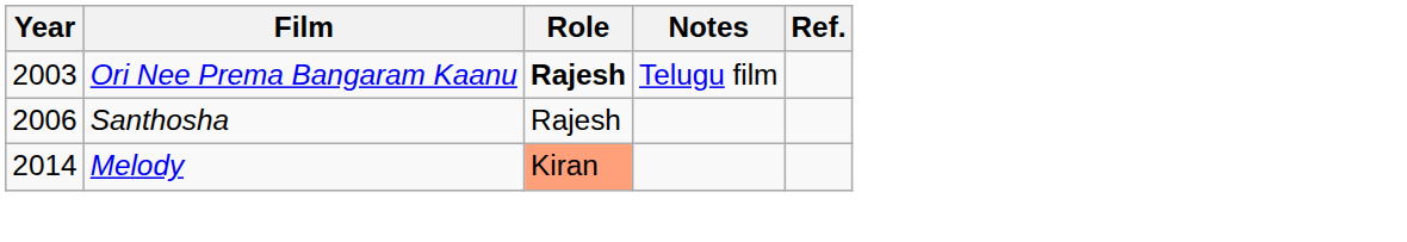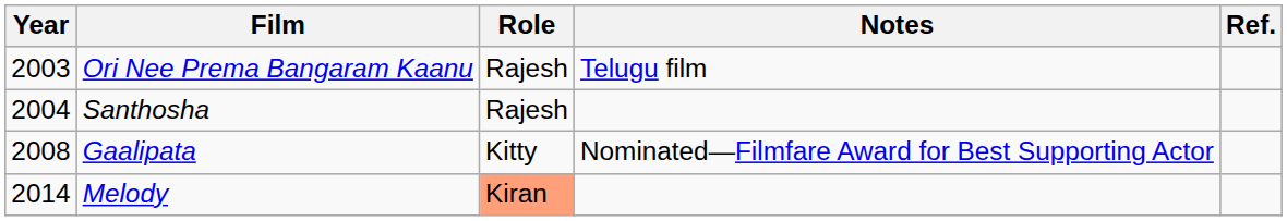Ori Nee Prema Bangaram Kaanu | Role: bold -> normal
Santhosha | Year: 2006 -> 2004
+ row: 2008 | Gaalipata | Kitty | Nominated—Filmfare Award for Best Supporting Actor
